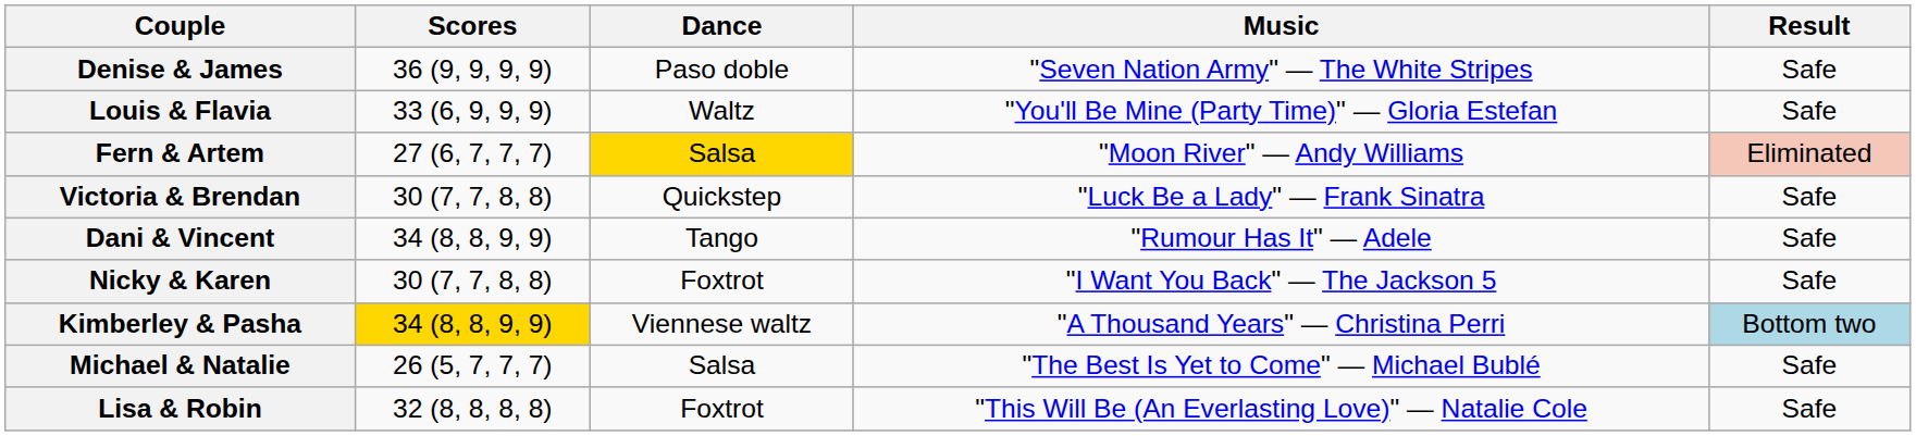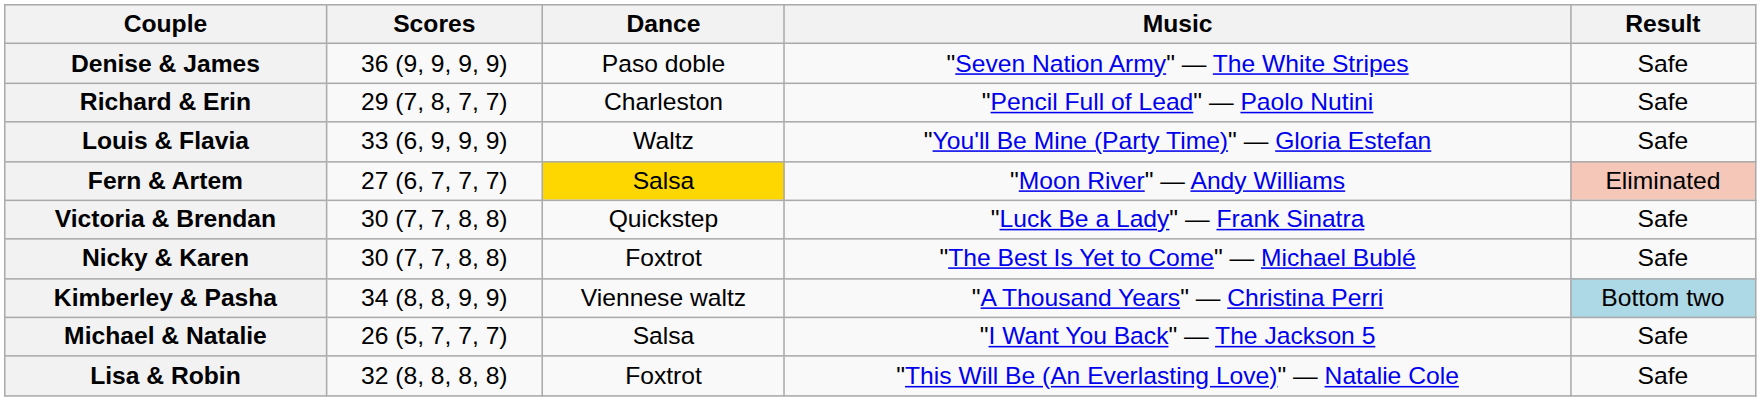+ row: Richard & Erin | 29 (7, 8, 7, 7) | Charleston | "Pencil Full of Lead" — Paolo Nutini | Safe
- row: Dani & Vincent | 34 (8, 8, 9, 9) | Tango | "Rumour Has It" — Adele | Safe
Nicky & Karen | Music: "I Want You Back" — The Jackson 5 -> "The Best Is Yet to Come" — Michael Bublé
Kimberley & Pasha | Scores: gold background -> no background
Michael & Natalie | Music: "The Best Is Yet to Come" — Michael Bublé -> "I Want You Back" — The Jackson 5
